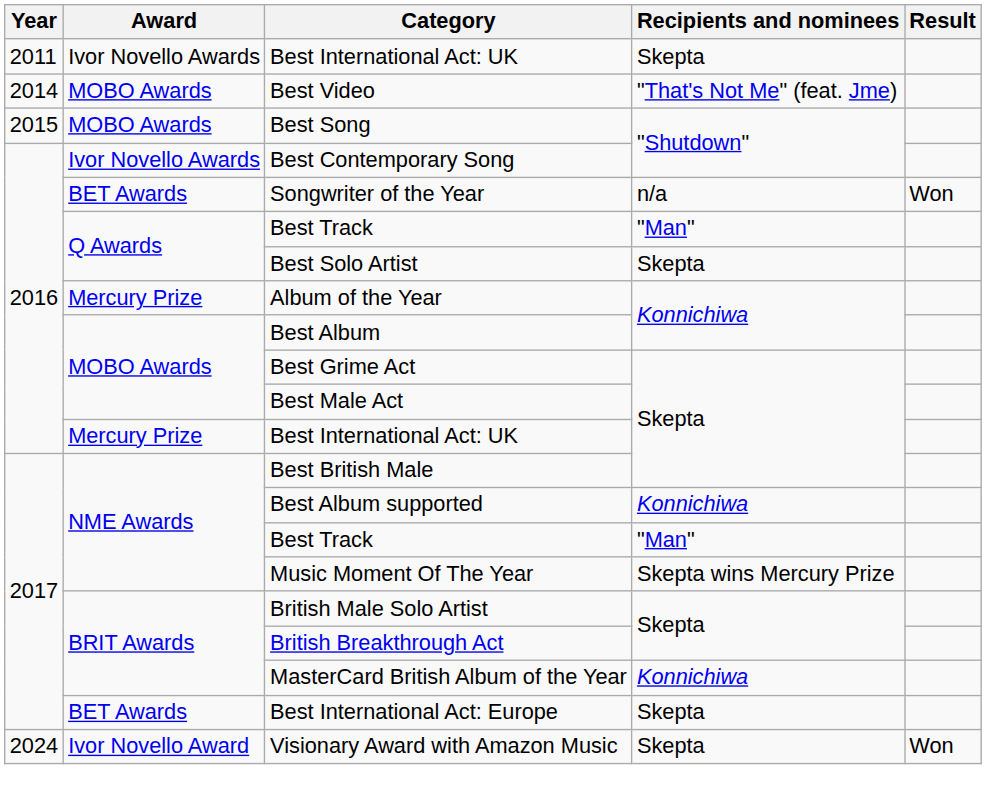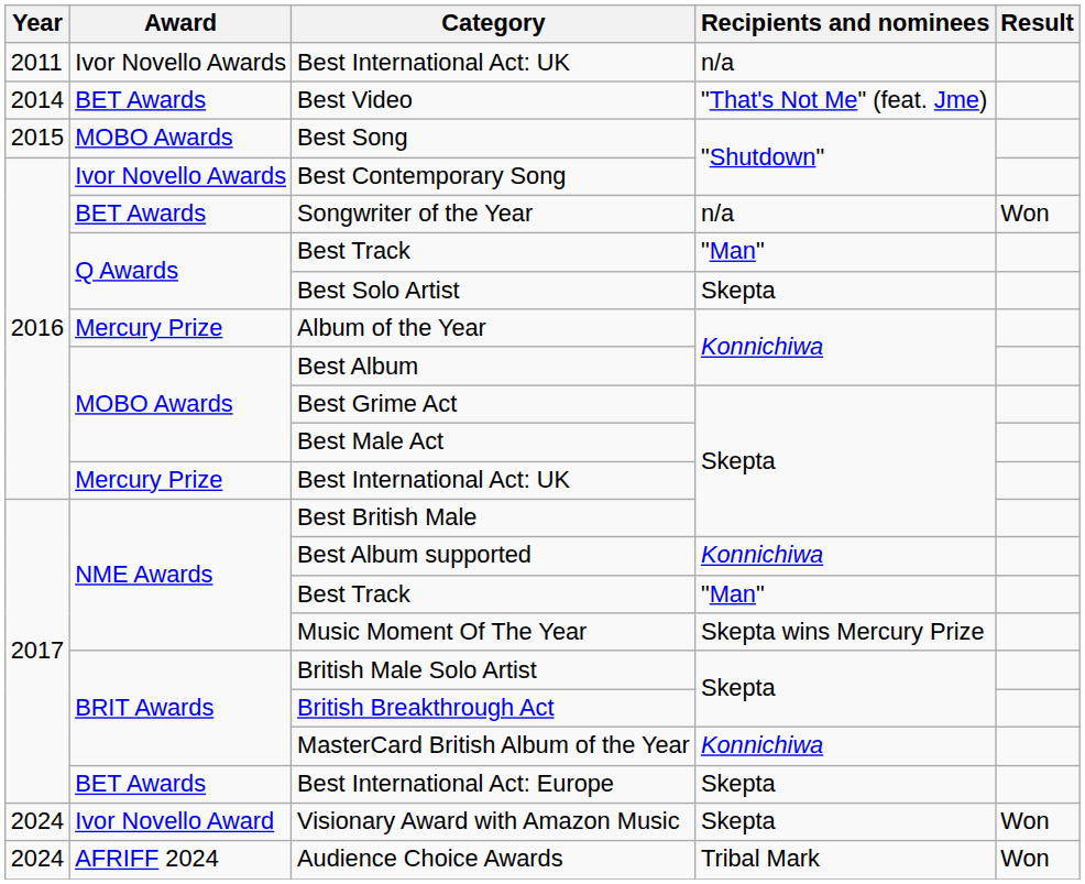2011 / Best International Act: UK | Recipients and nominees: Skepta -> n/a
Best Video | Award: MOBO Awards -> BET Awards
+ row: 2024 | AFRIFF 2024 | Audience Choice Awards | Tribal Mark | Won
